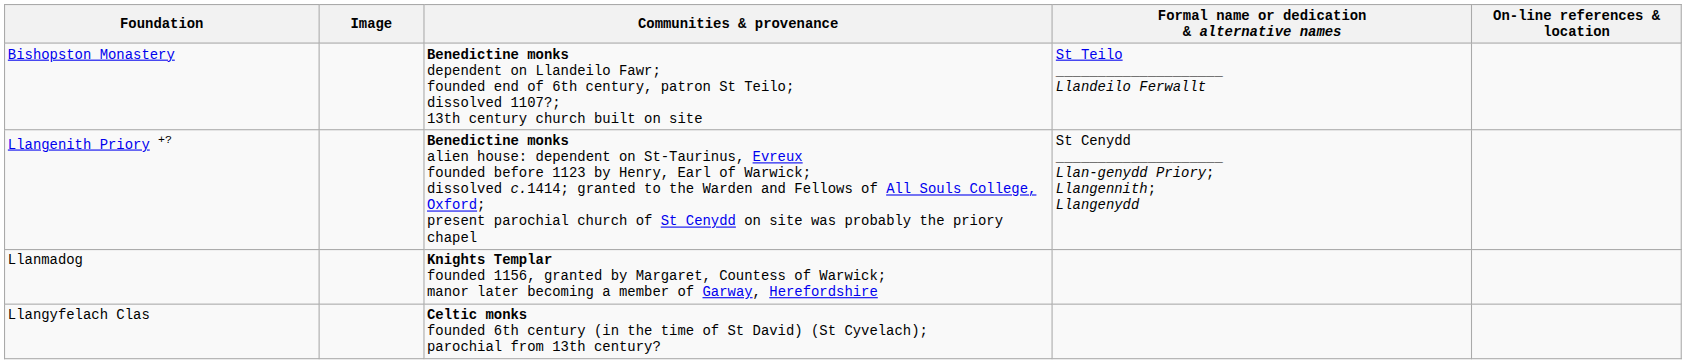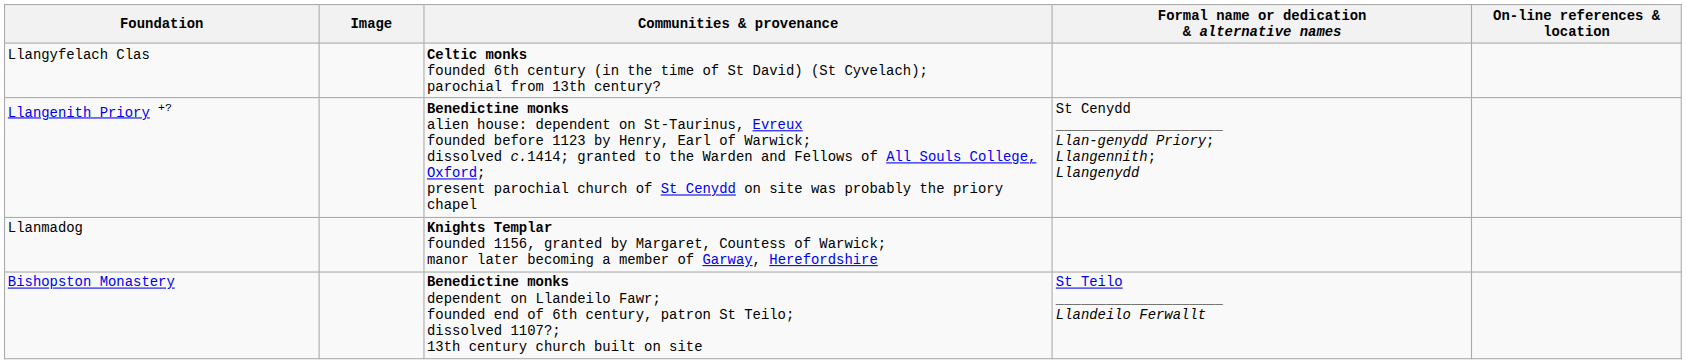rows swapped: Bishopston Monastery <-> Llangyfelach Clas
